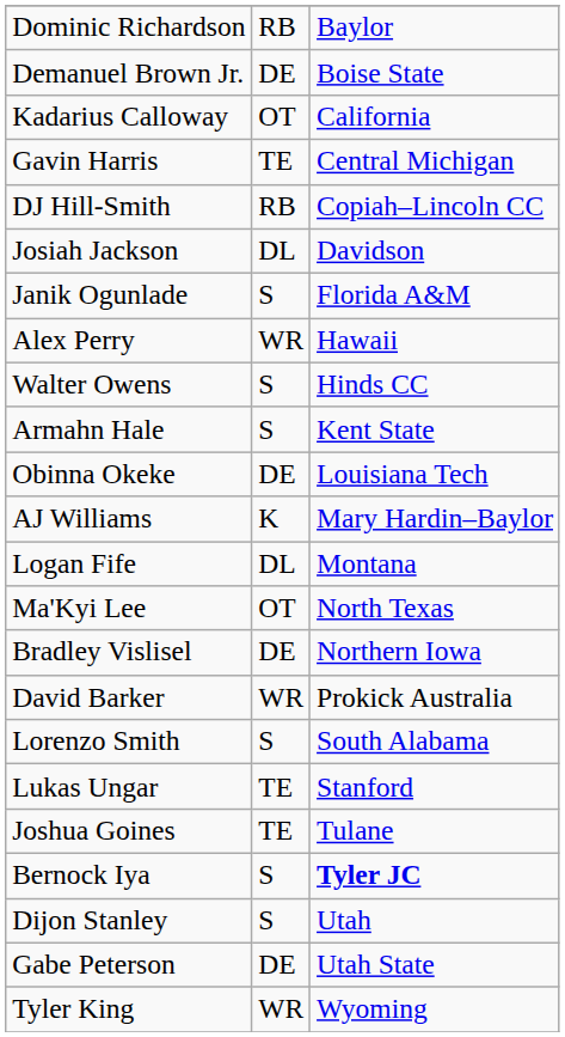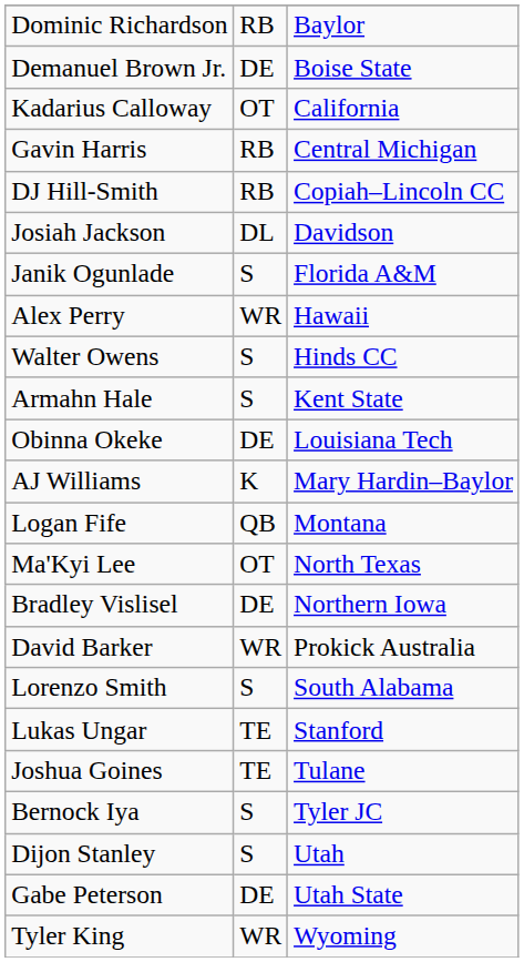Gavin Harris | column 2: TE -> RB
Logan Fife | column 2: DL -> QB
Bernock Iya | column 3: bold -> normal
